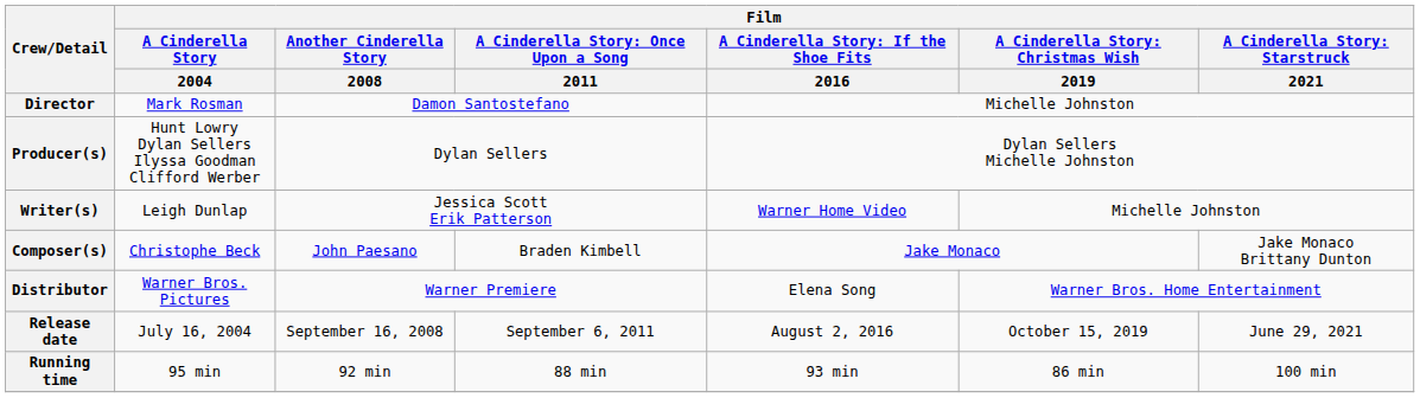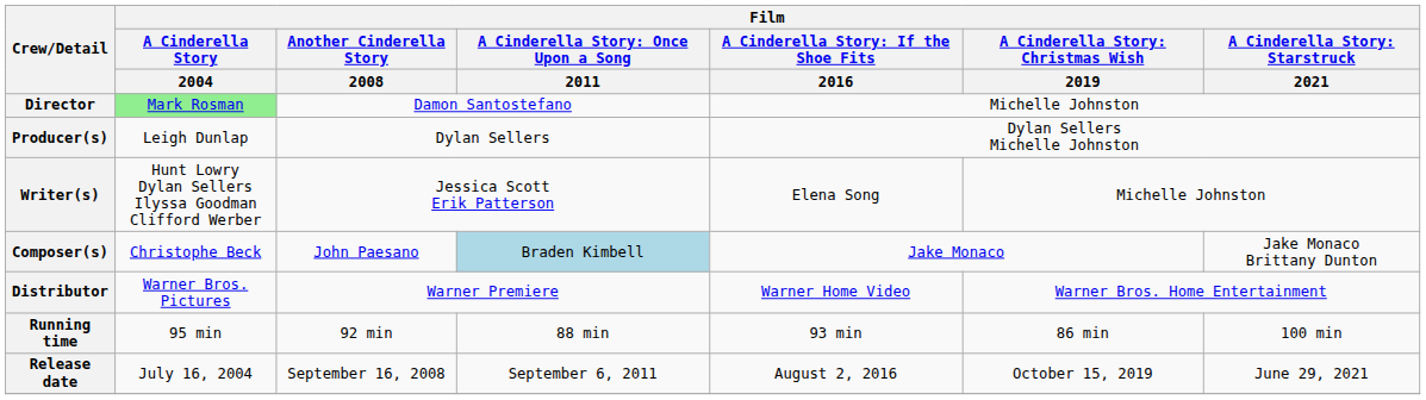Director | Film / A Cinderella Story / 2004: no background -> lightgreen background
Producer(s) | Film / A Cinderella Story / 2004: Hunt Lowry Dylan Sellers Ilyssa Goodman Clifford Werber -> Leigh Dunlap
Writer(s) | Film / A Cinderella Story / 2004: Leigh Dunlap -> Hunt Lowry Dylan Sellers Ilyssa Goodman Clifford Werber
Writer(s) | column 5: Warner Home Video -> Elena Song
Composer(s) | column 4: no background -> lightblue background
Distributor | column 5: Elena Song -> Warner Home Video
rows swapped: Release date <-> Running time
